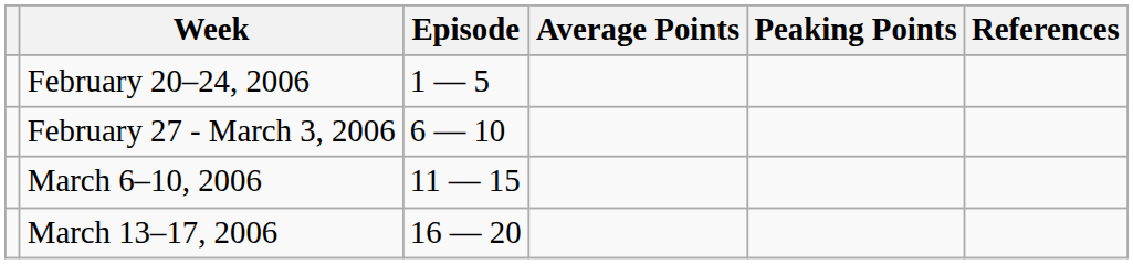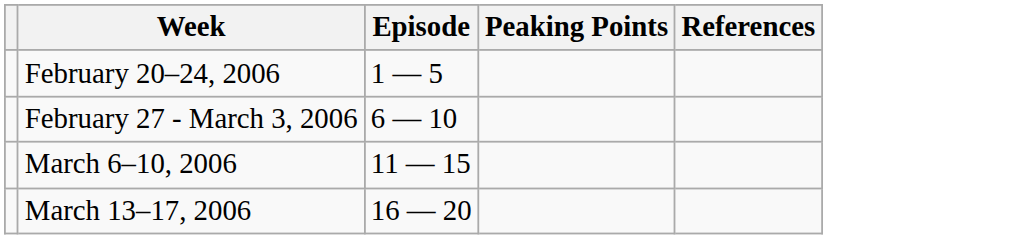- column: Average Points
